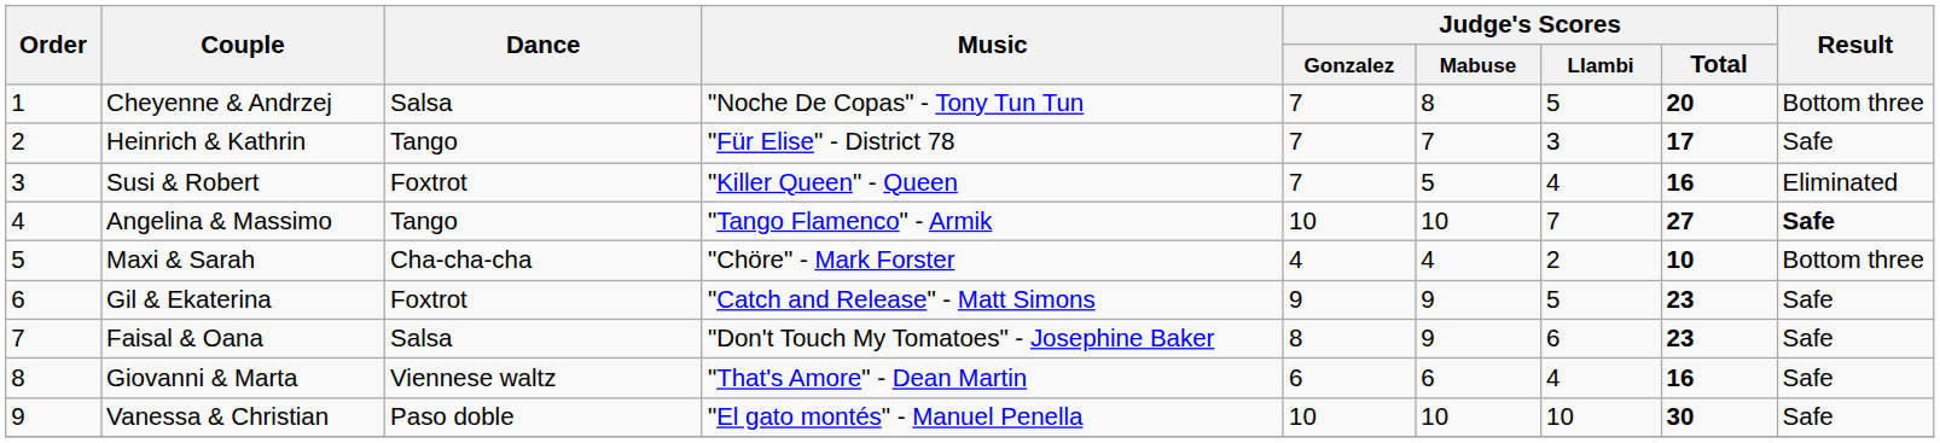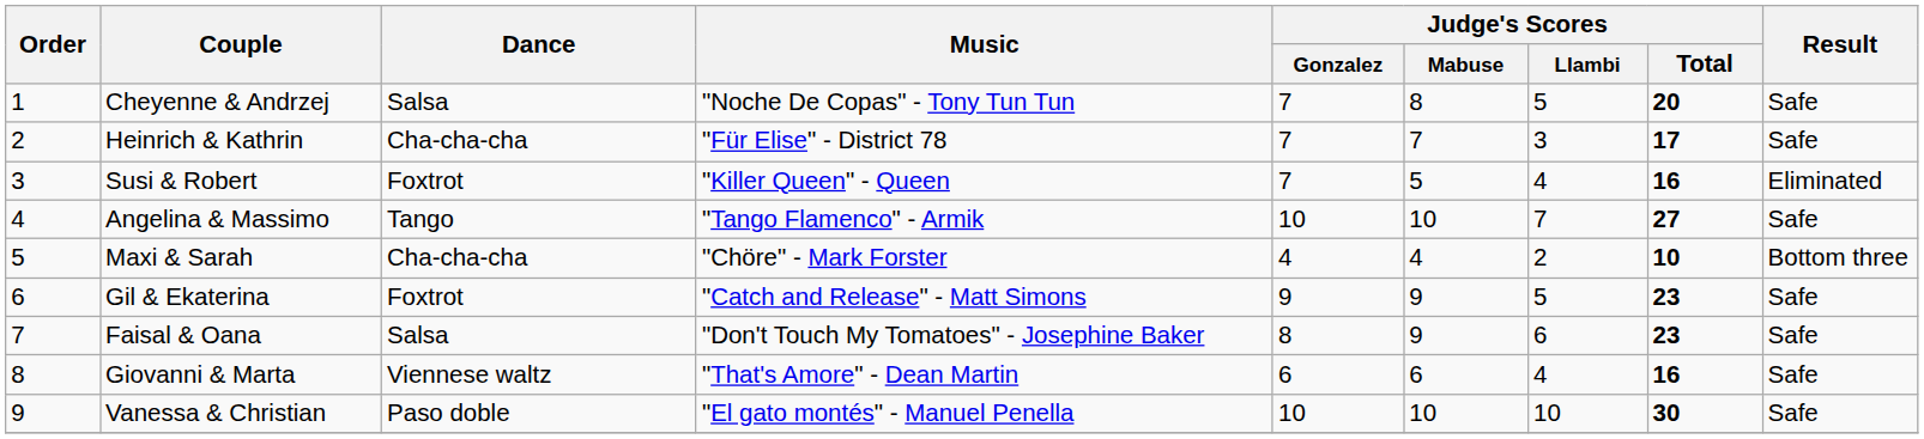Cheyenne & Andrzej | Result: Bottom three -> Safe
Heinrich & Kathrin | Dance: Tango -> Cha-cha-cha
Angelina & Massimo | Result: bold -> normal
